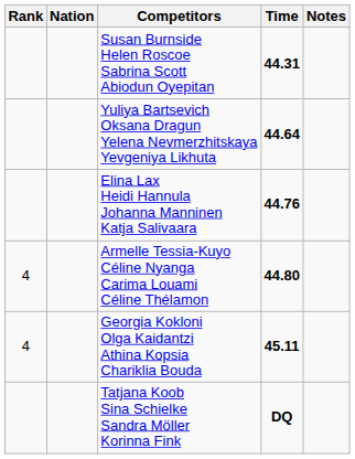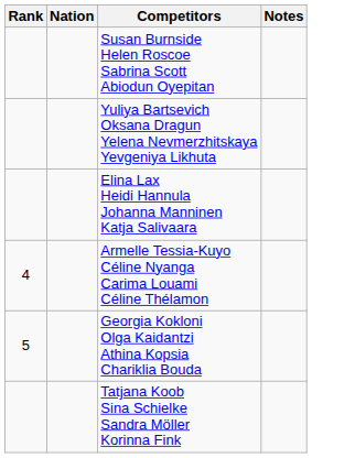- column: Time | 44.31 | 44.64 | 44.76 | 44.80 | 45.11 | DQ
Georgia Kokloni Olga Kaidantzi Athina Kopsia Chariklia Bouda | Rank: 4 -> 5
